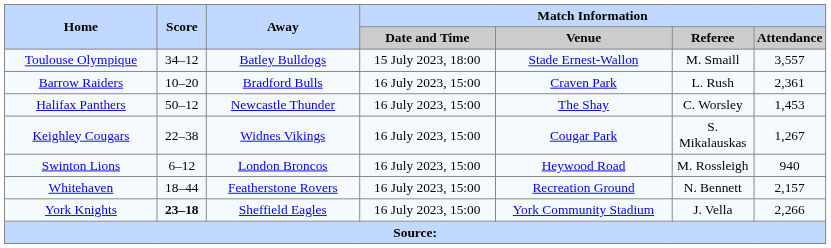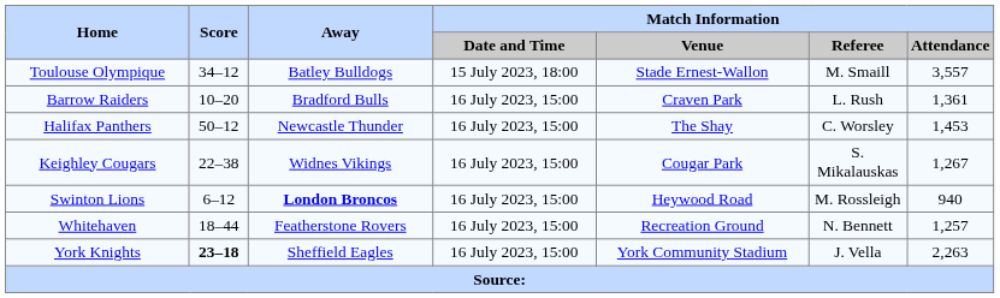Barrow Raiders | Match Information / Attendance: 2,361 -> 1,361
Swinton Lions | Away: normal -> bold
Whitehaven | Match Information / Attendance: 2,157 -> 1,257
York Knights | Match Information / Attendance: 2,266 -> 2,263
